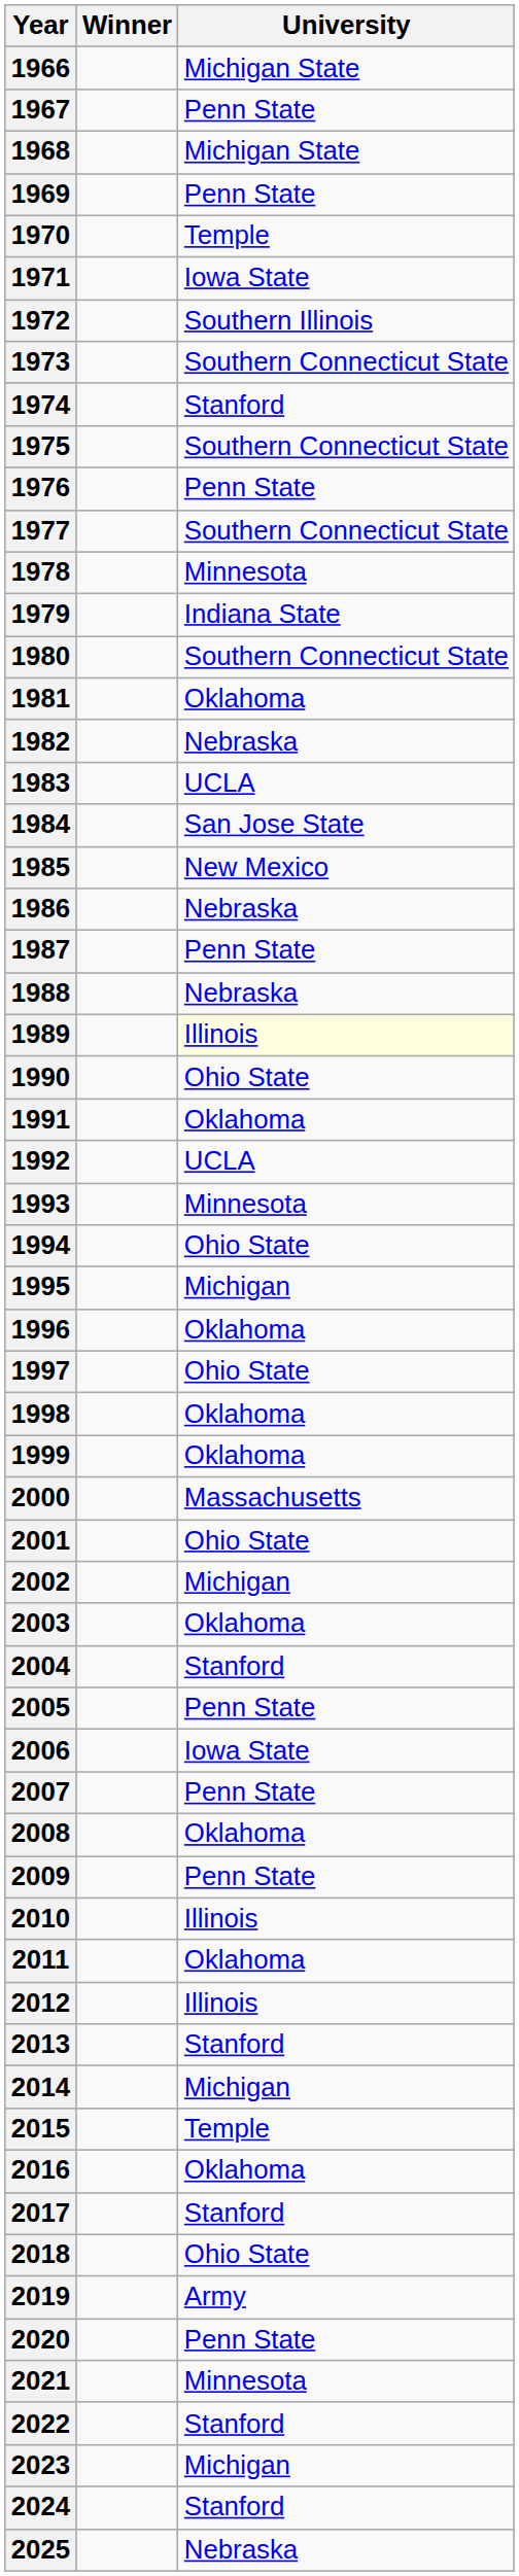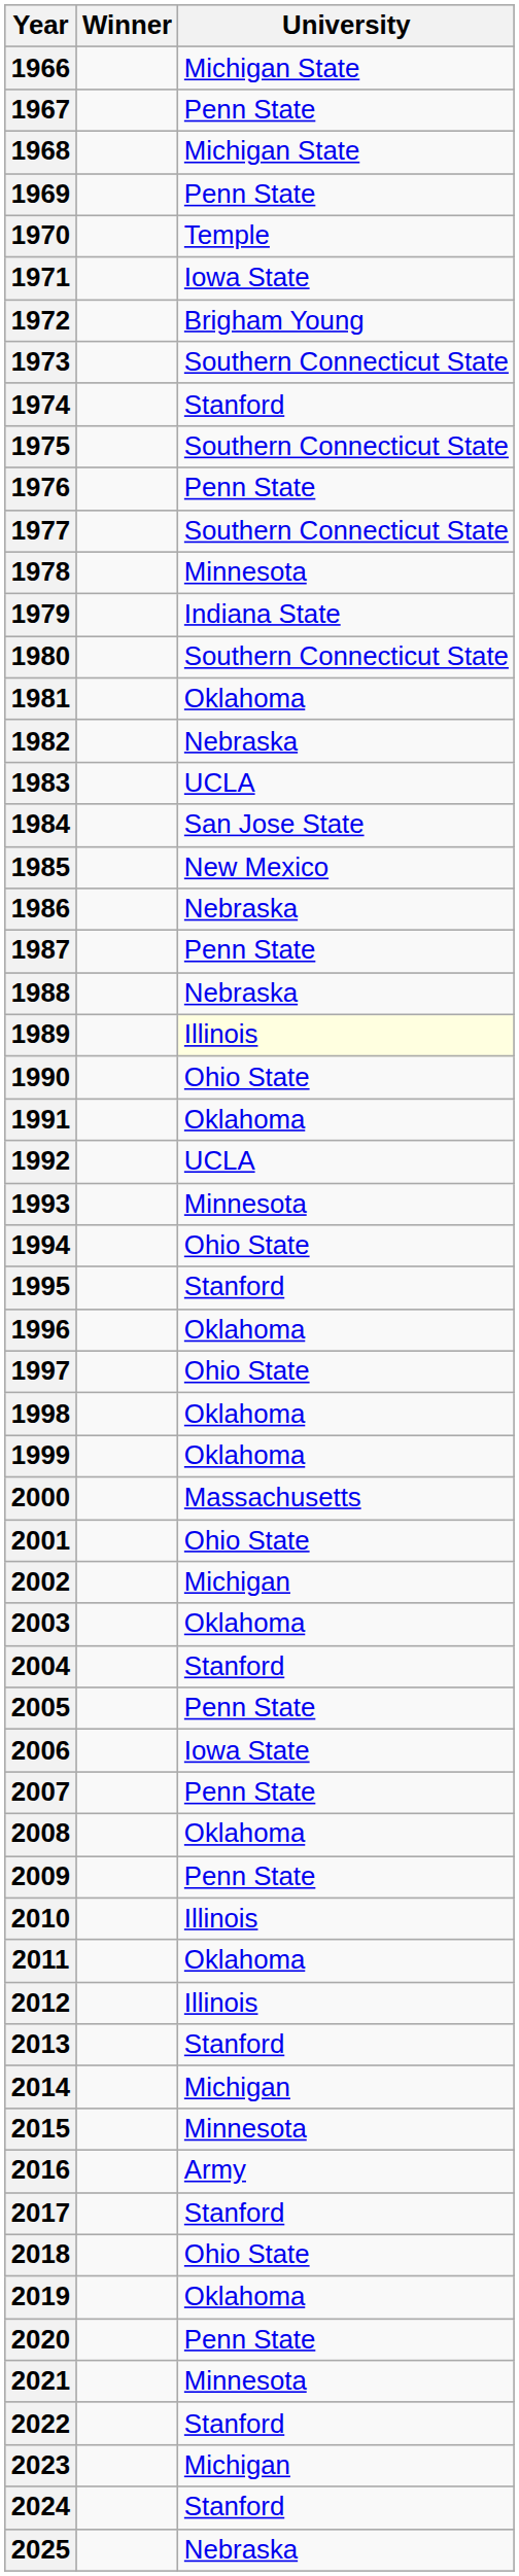1972 | University: Southern Illinois -> Brigham Young
1995 | University: Michigan -> Stanford
2015 | University: Temple -> Minnesota
2016 | University: Oklahoma -> Army
2019 | University: Army -> Oklahoma
